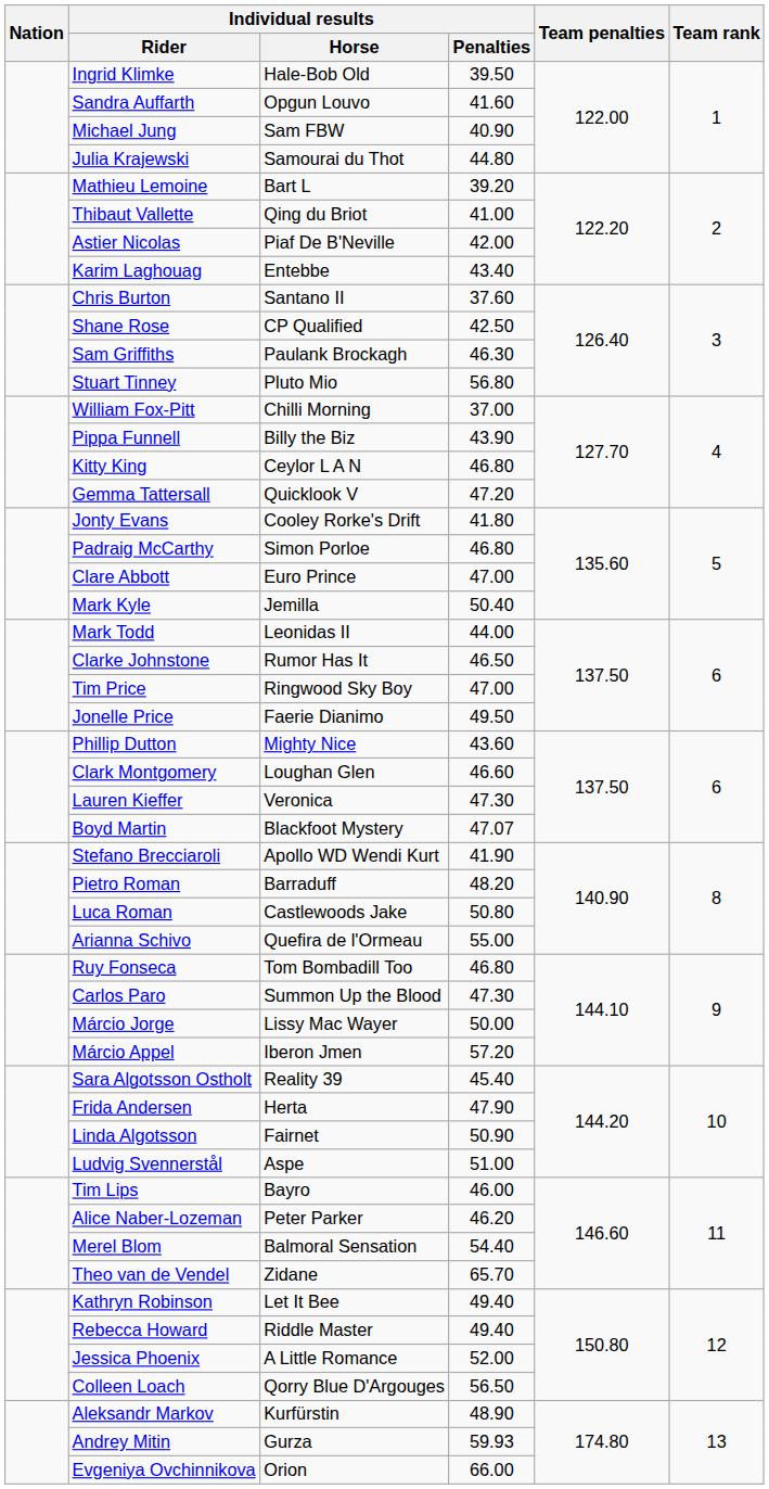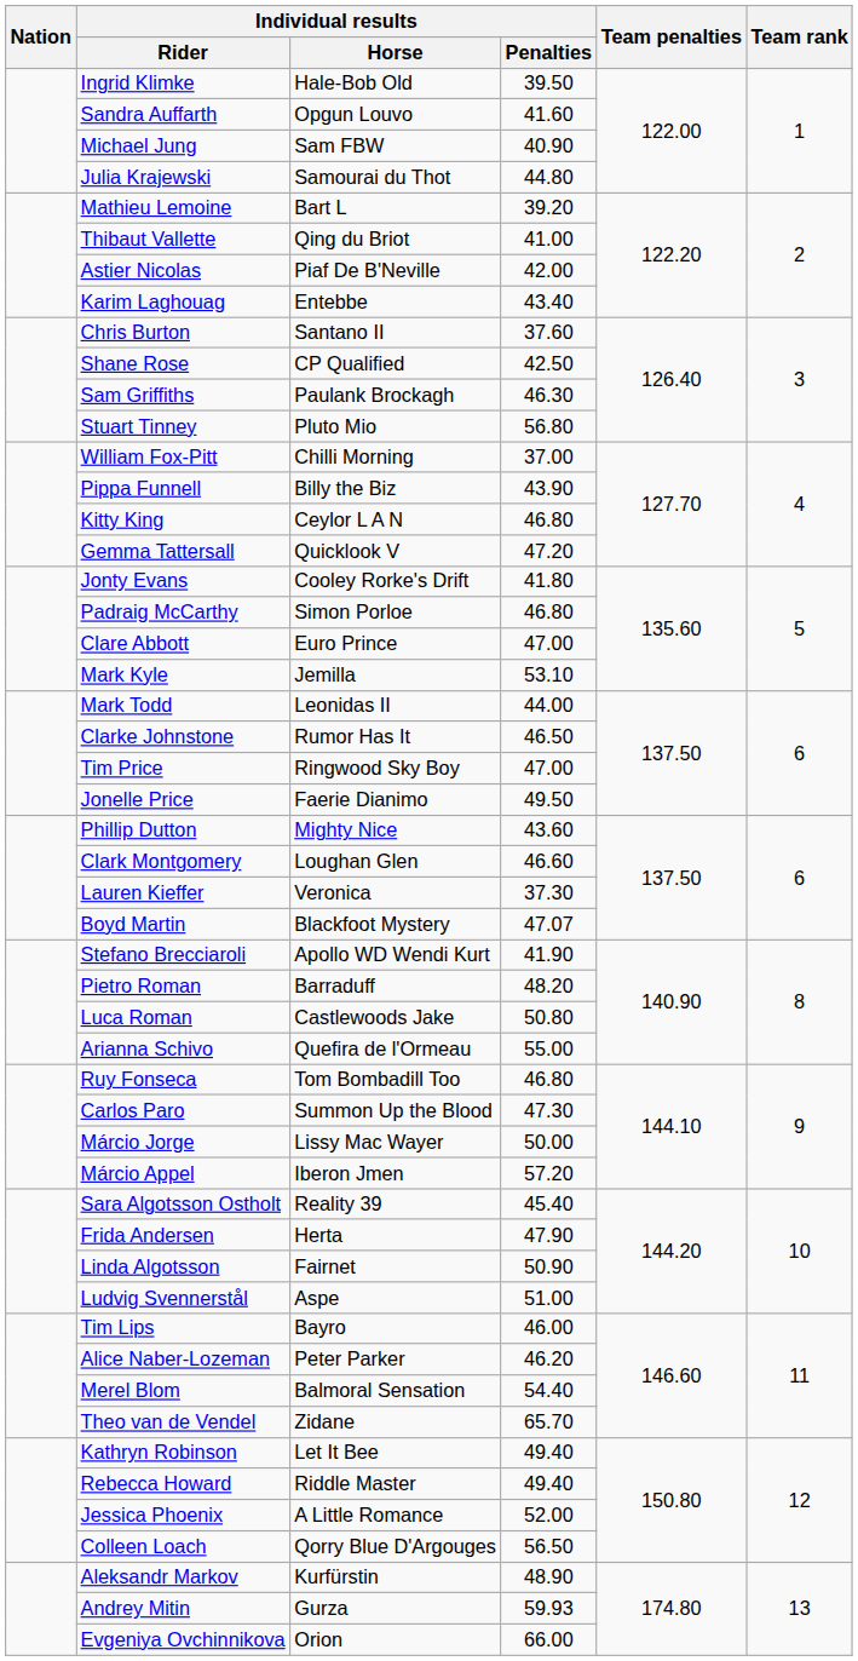Mark Kyle | Individual results / Penalties: 50.40 -> 53.10
Lauren Kieffer | Individual results / Penalties: 47.30 -> 37.30
